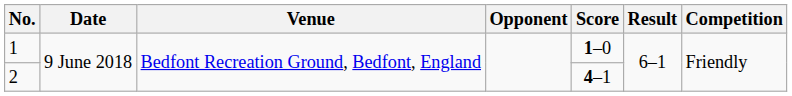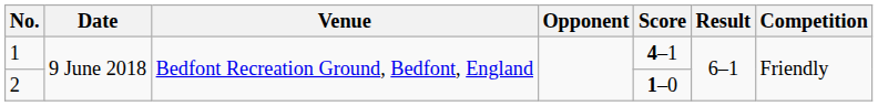1 | Score: 1–0 -> 4–1
2 | Score: 4–1 -> 1–0
